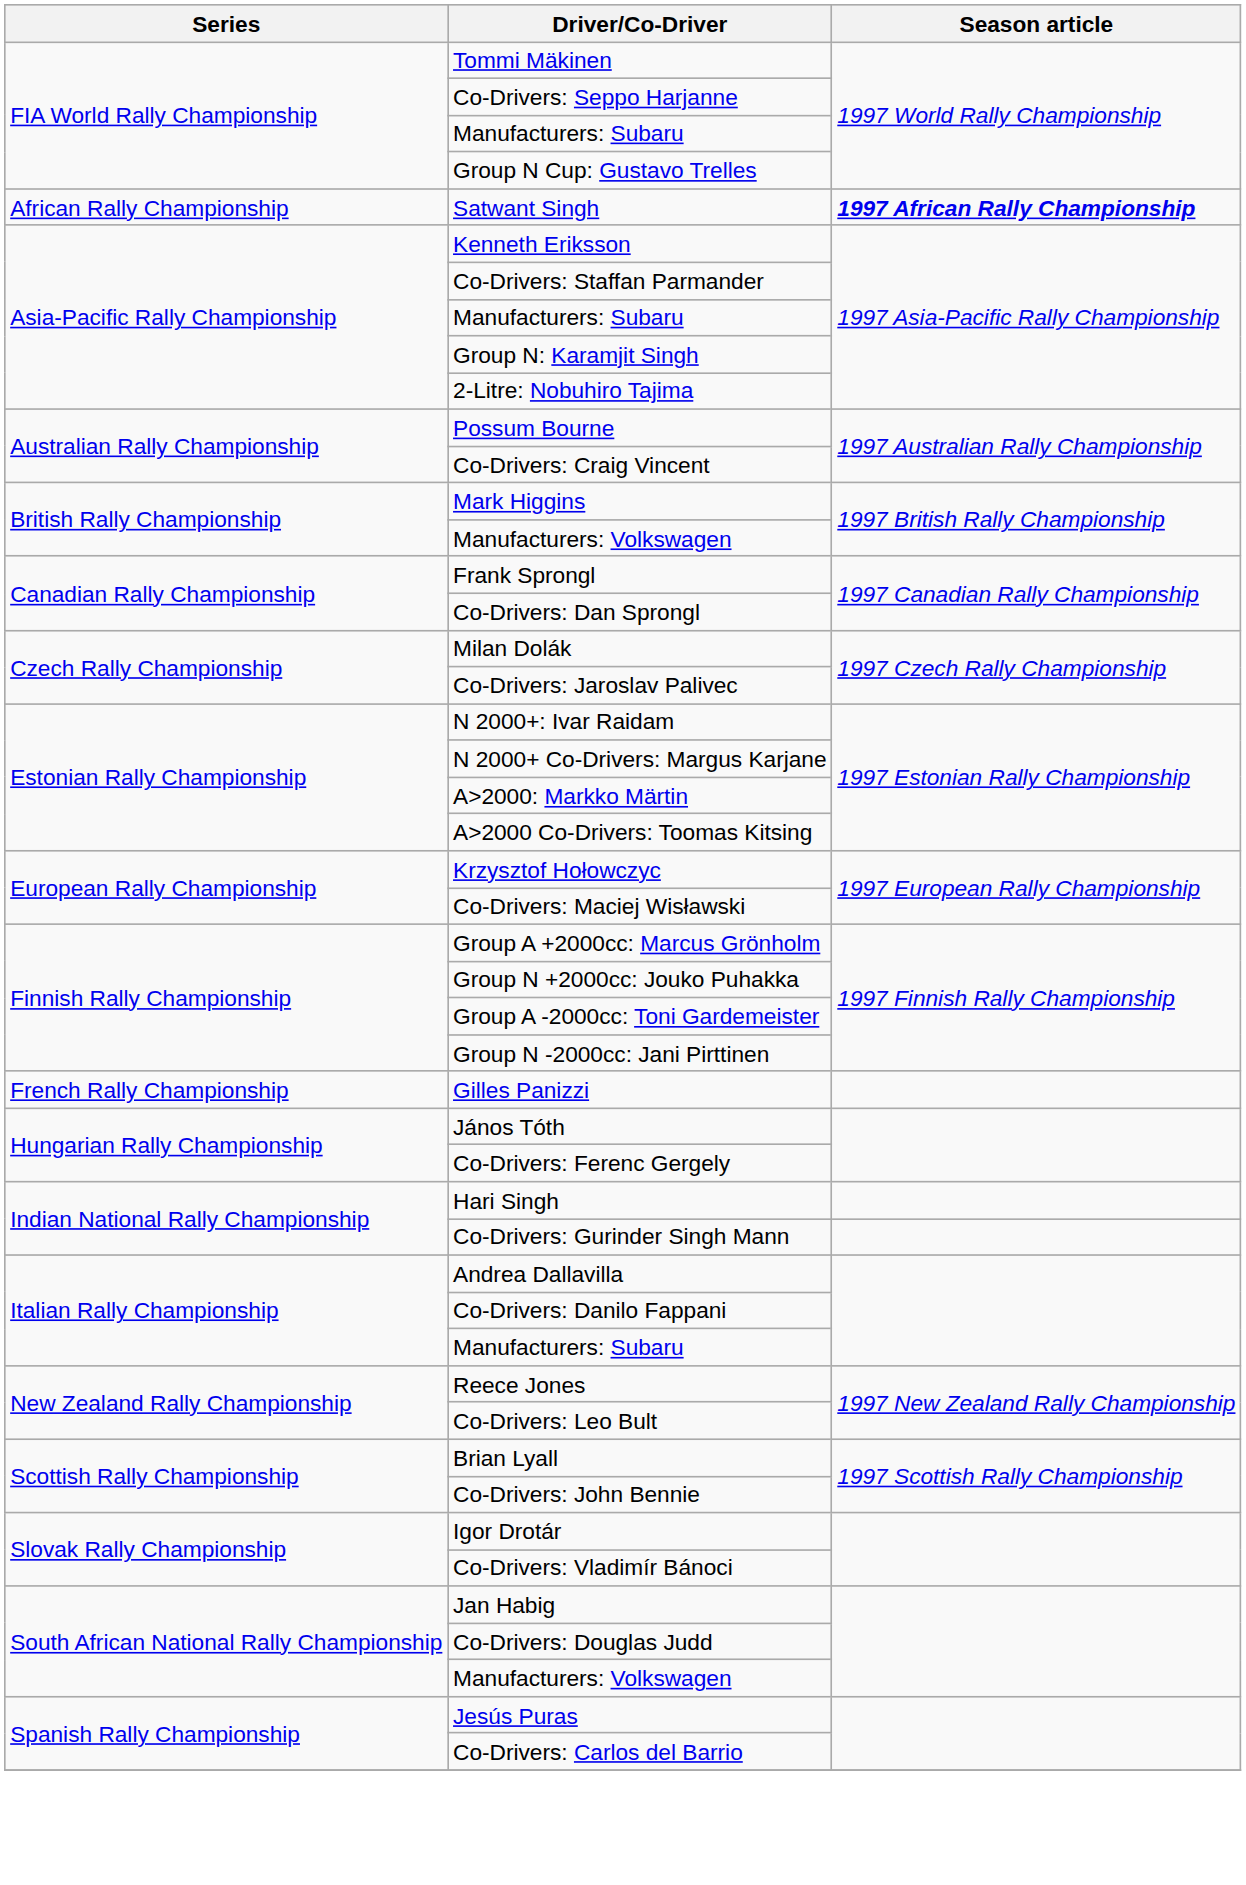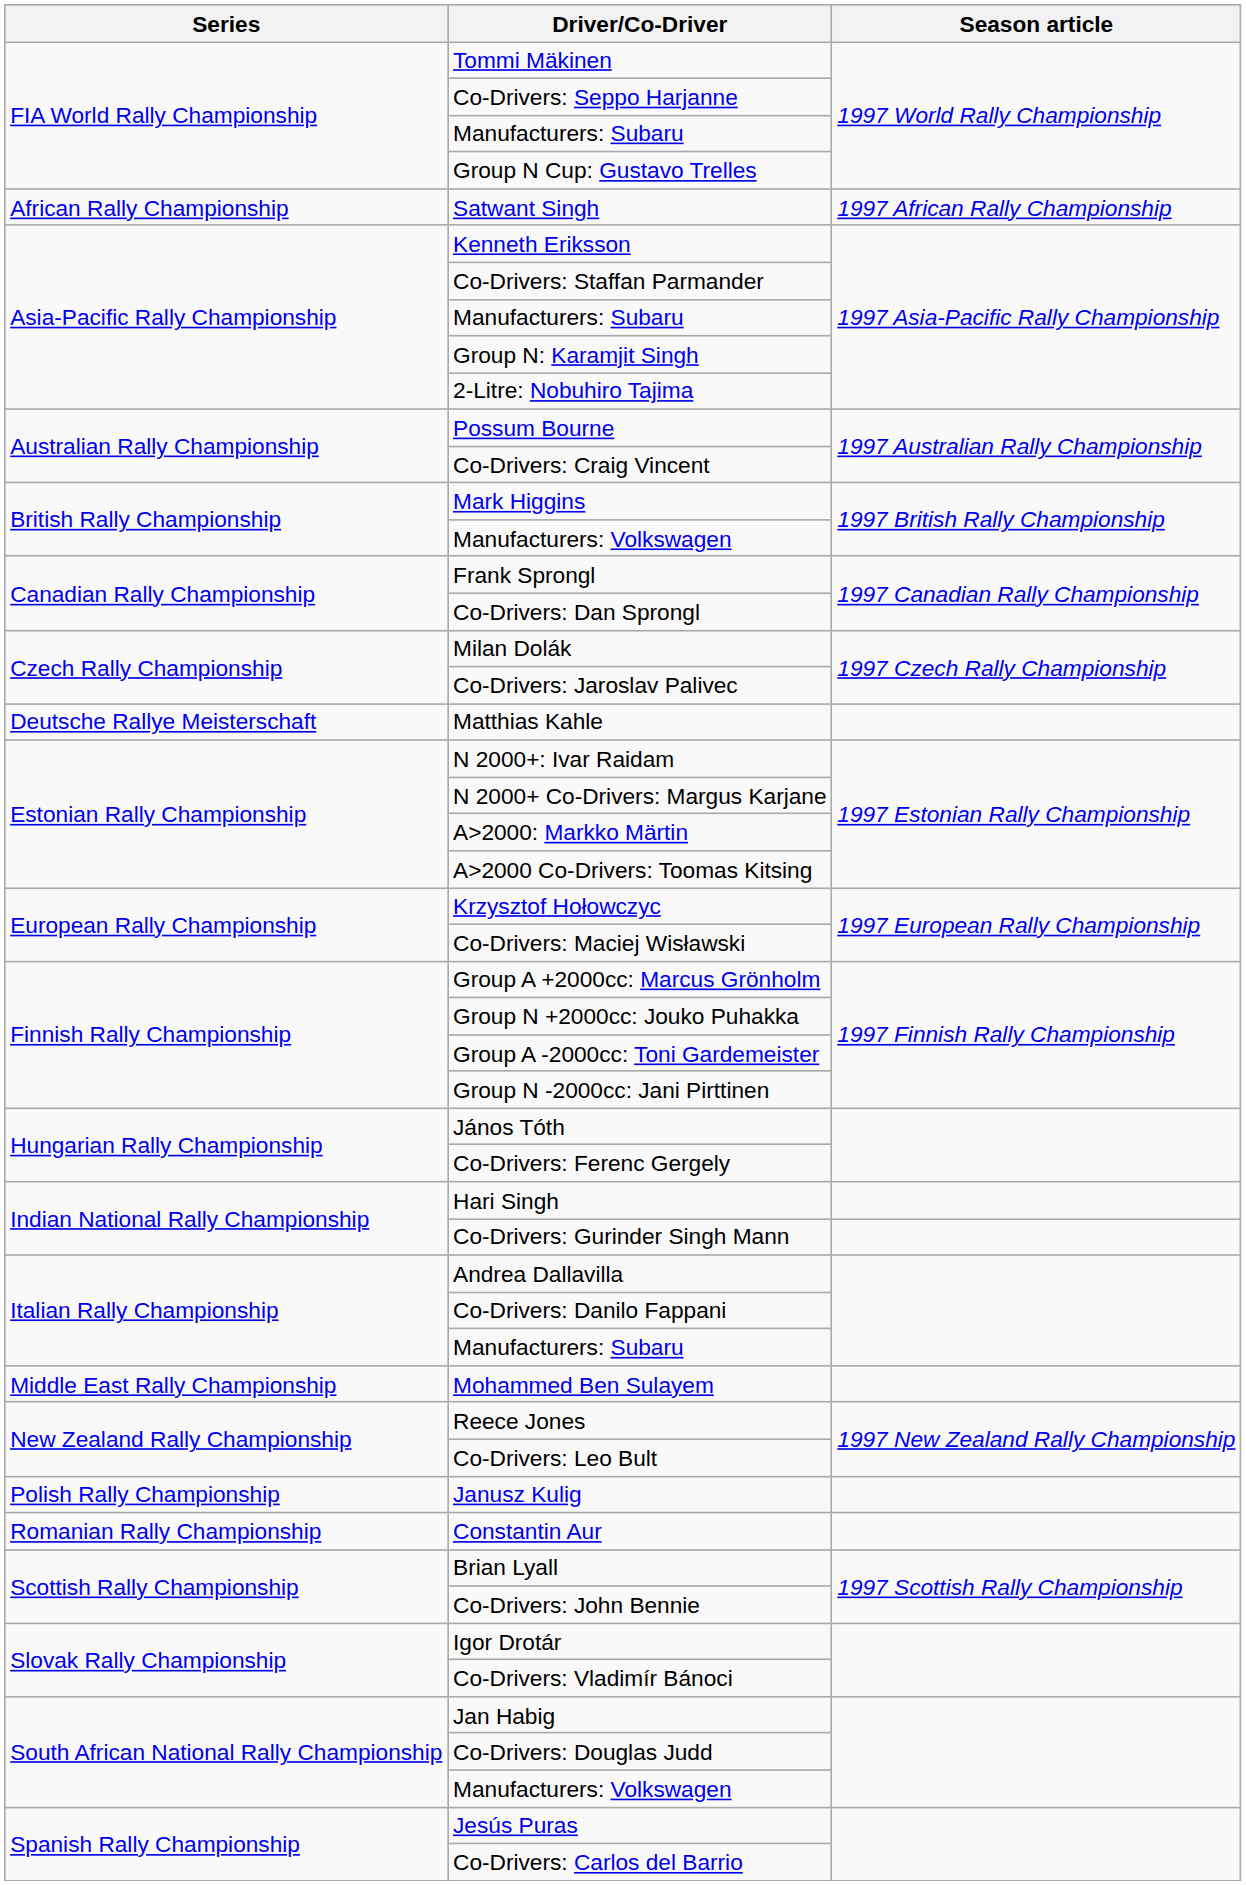Satwant Singh | Season article: bold -> normal
+ row: Deutsche Rallye Meisterschaft | Matthias Kahle
- row: French Rally Championship | Gilles Panizzi
+ row: Middle East Rally Championship | Mohammed Ben Sulayem
+ row: Polish Rally Championship | Janusz Kulig
+ row: Romanian Rally Championship | Constantin Aur
